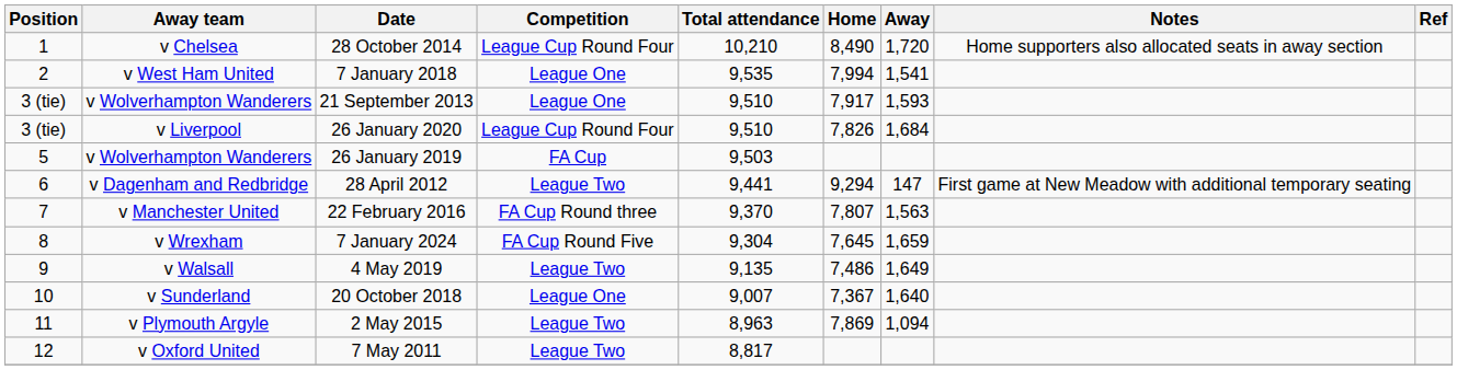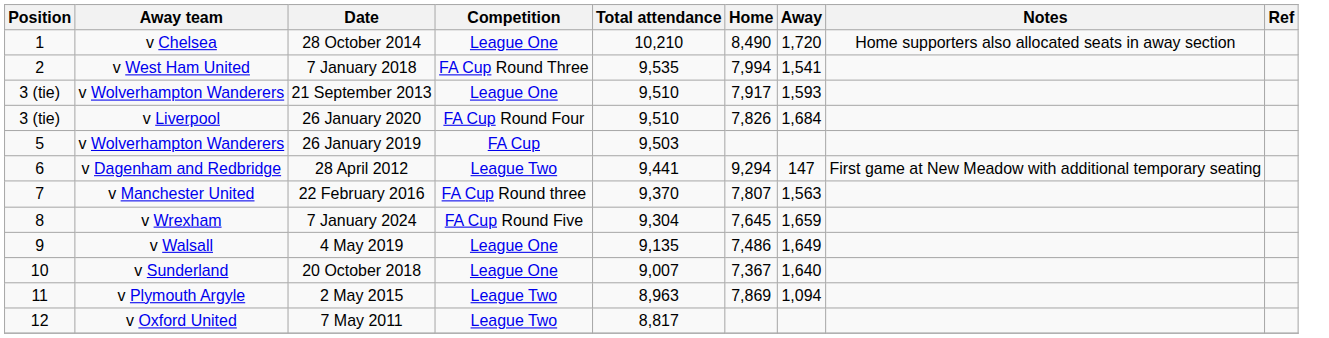28 October 2014 | Competition: League Cup Round Four -> League One
7 January 2018 | Competition: League One -> FA Cup Round Three
26 January 2020 | Competition: League Cup Round Four -> FA Cup Round Four
4 May 2019 | Competition: League Two -> League One
